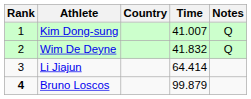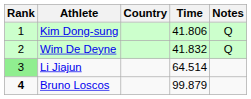Kim Dong-sung | Time: 41.007 -> 41.806
Li Jiajun | Rank: no background -> lightgreen background
Li Jiajun | Time: 64.414 -> 64.514
